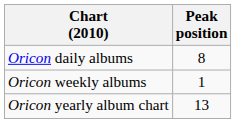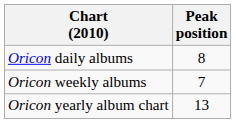Oricon weekly albums | Peak position: 1 -> 7
